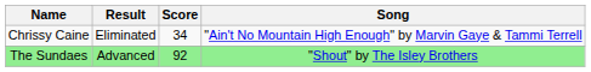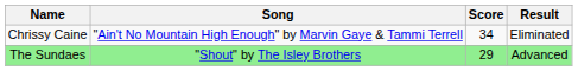columns swapped: Song <-> Result
The Sundaes | Score: 92 -> 29
